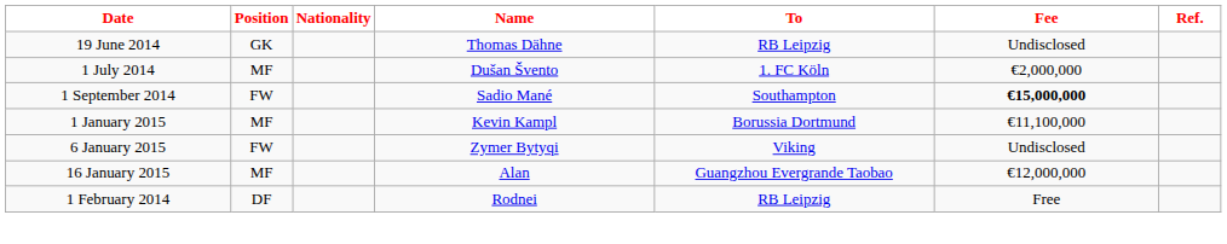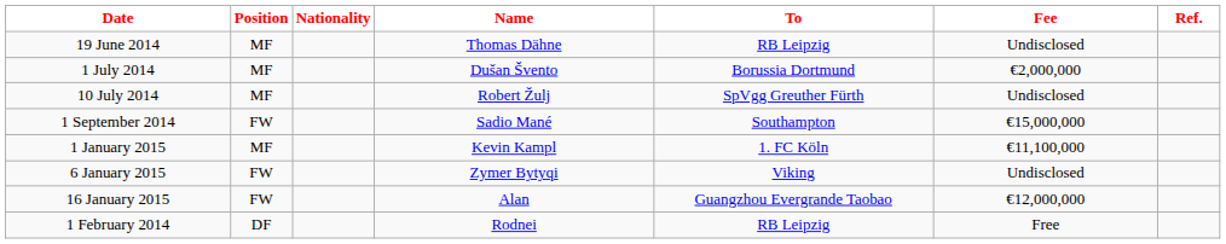19 June 2014 | Position: GK -> MF
1 July 2014 | To: 1. FC Köln -> Borussia Dortmund
+ row: 10 July 2014 | MF | Robert Žulj | SpVgg Greuther Fürth | Undisclosed
1 September 2014 | Fee: bold -> normal
1 January 2015 | To: Borussia Dortmund -> 1. FC Köln
16 January 2015 | Position: MF -> FW
